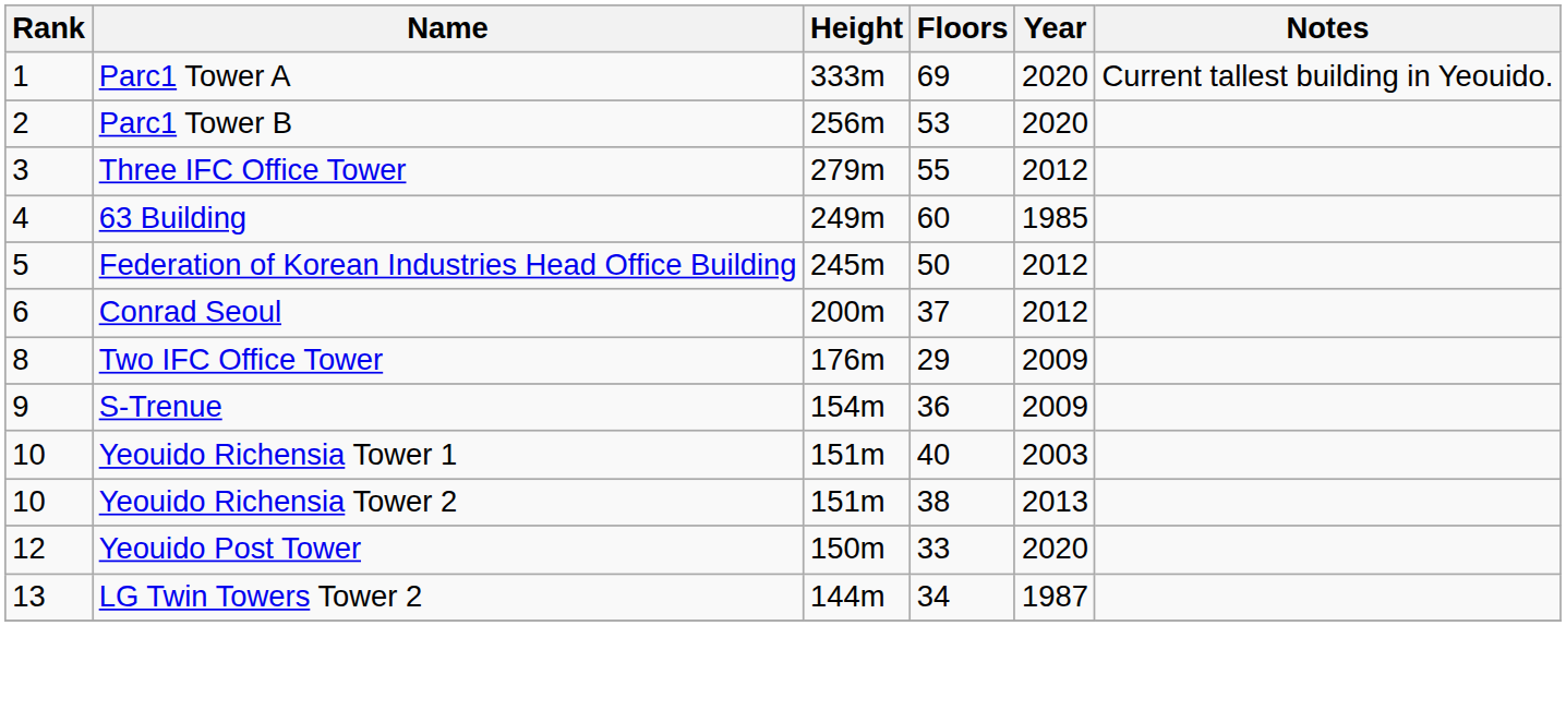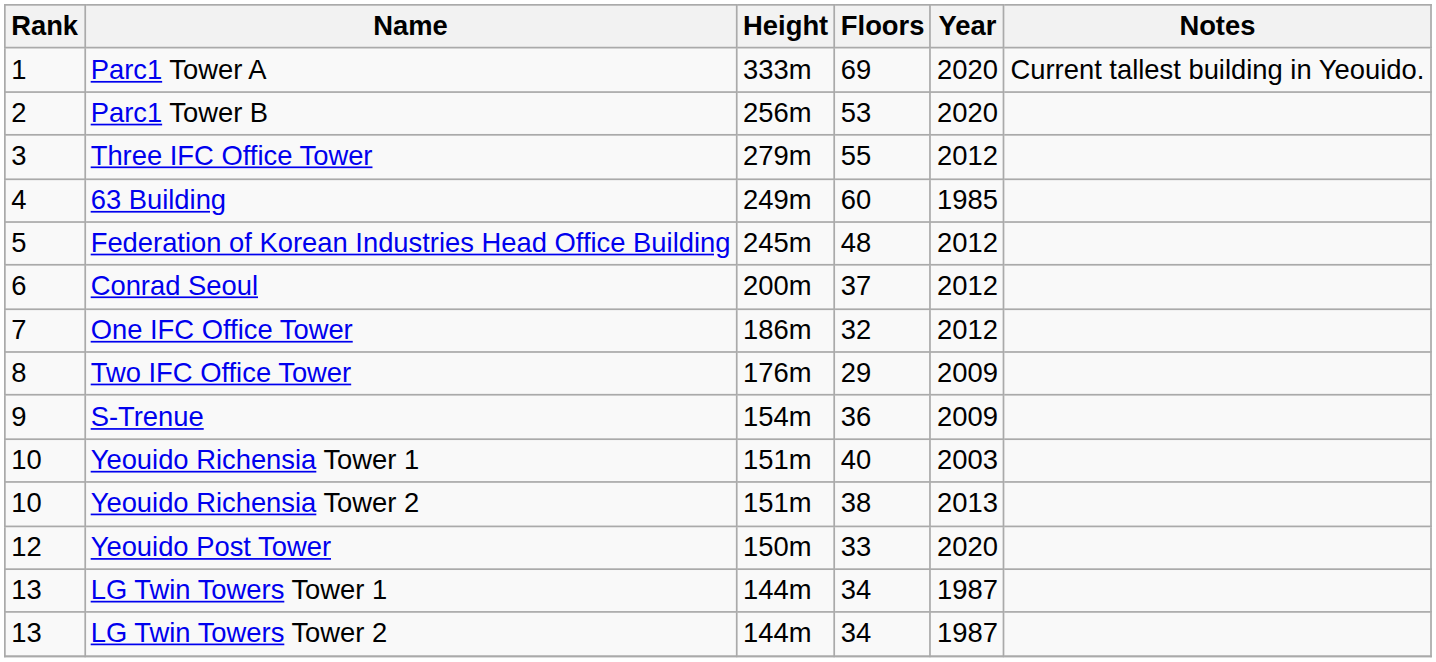Federation of Korean Industries Head Office Building | Floors: 50 -> 48
+ row: 7 | One IFC Office Tower | 186m | 32 | 2012
+ row: 13 | LG Twin Towers Tower 1 | 144m | 34 | 1987
